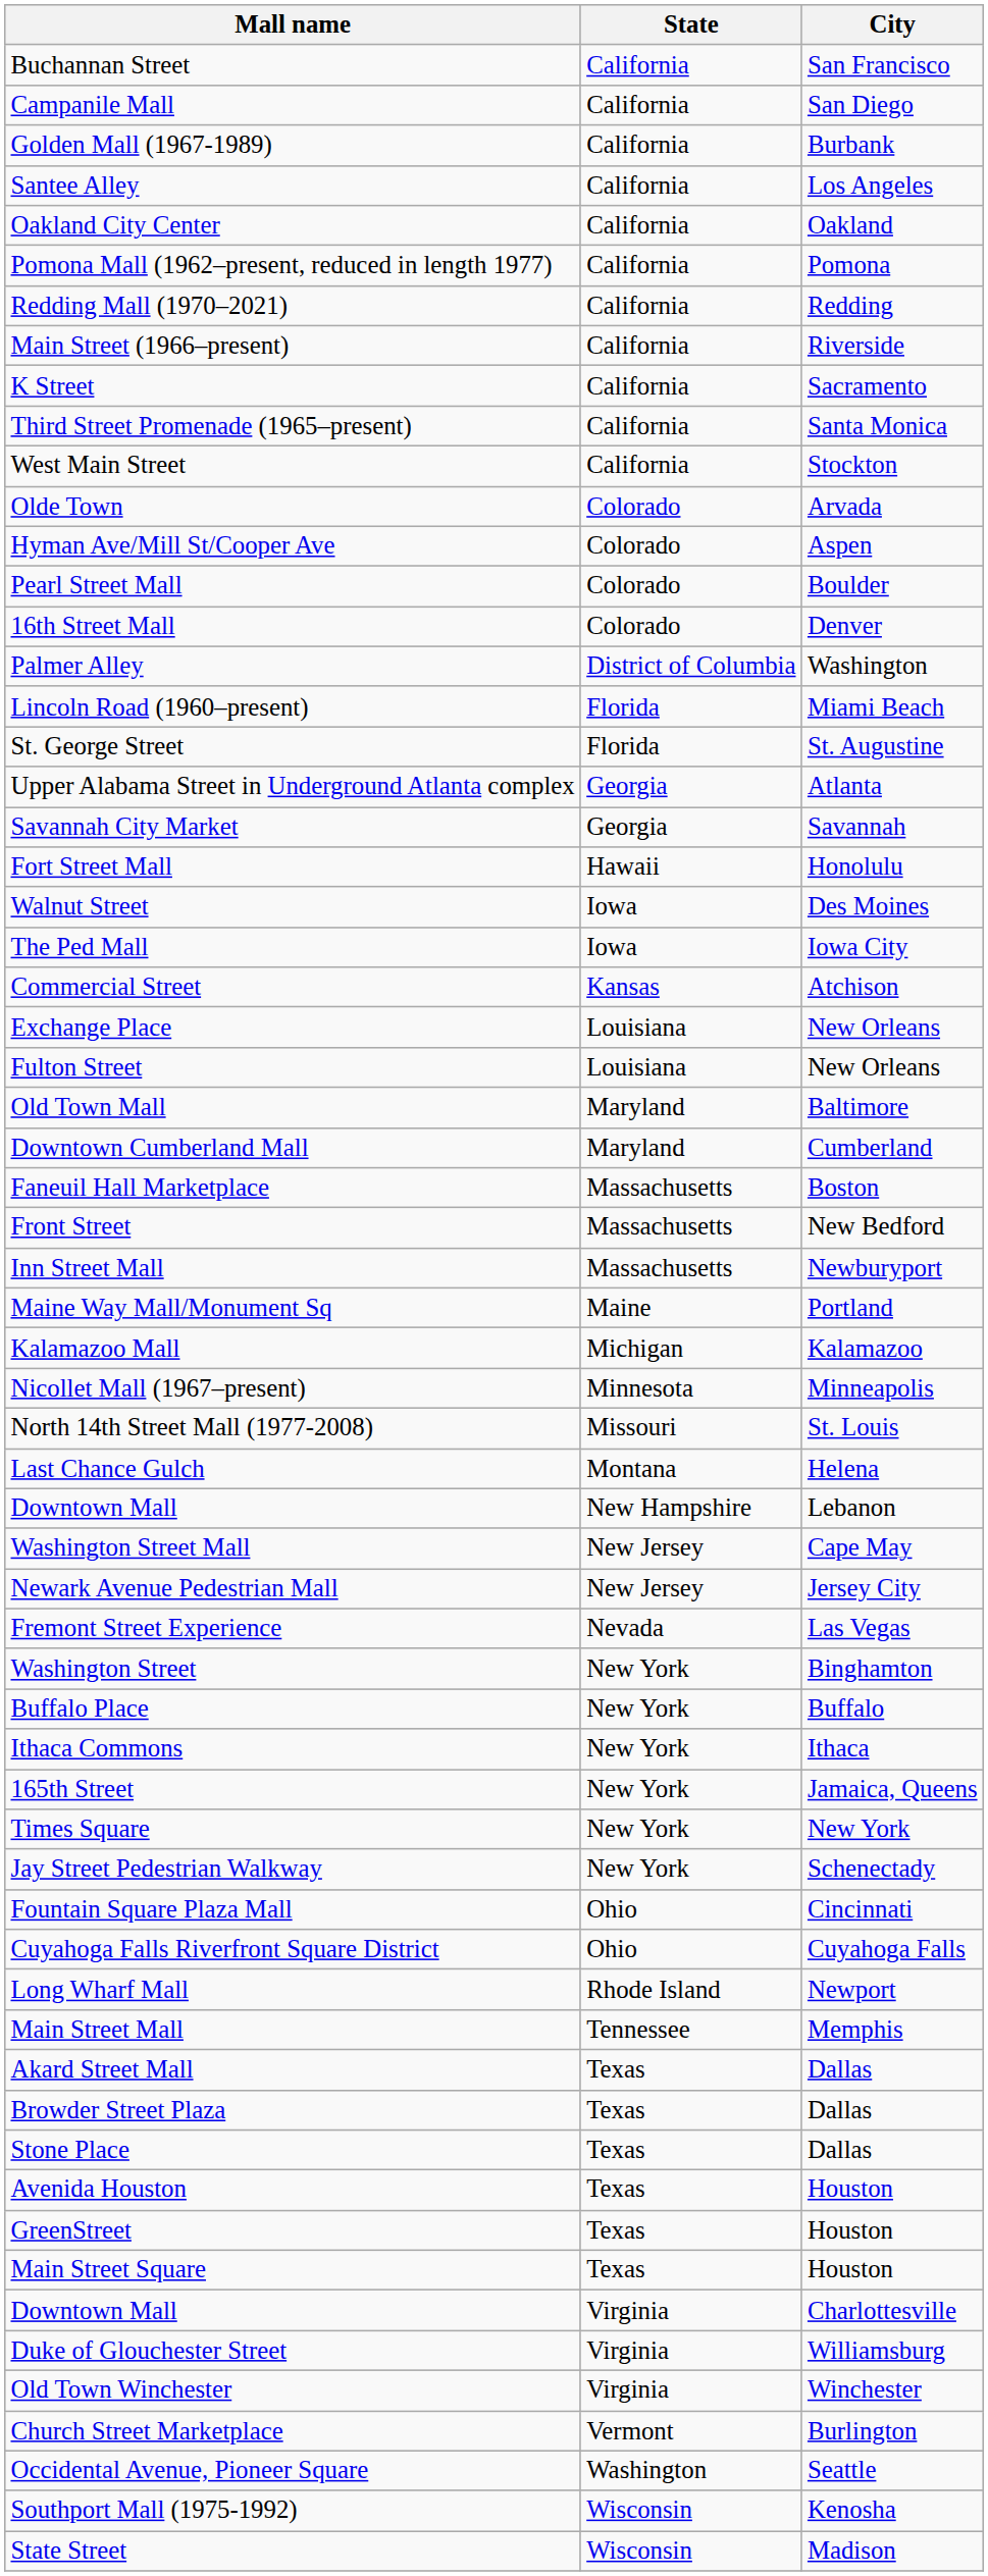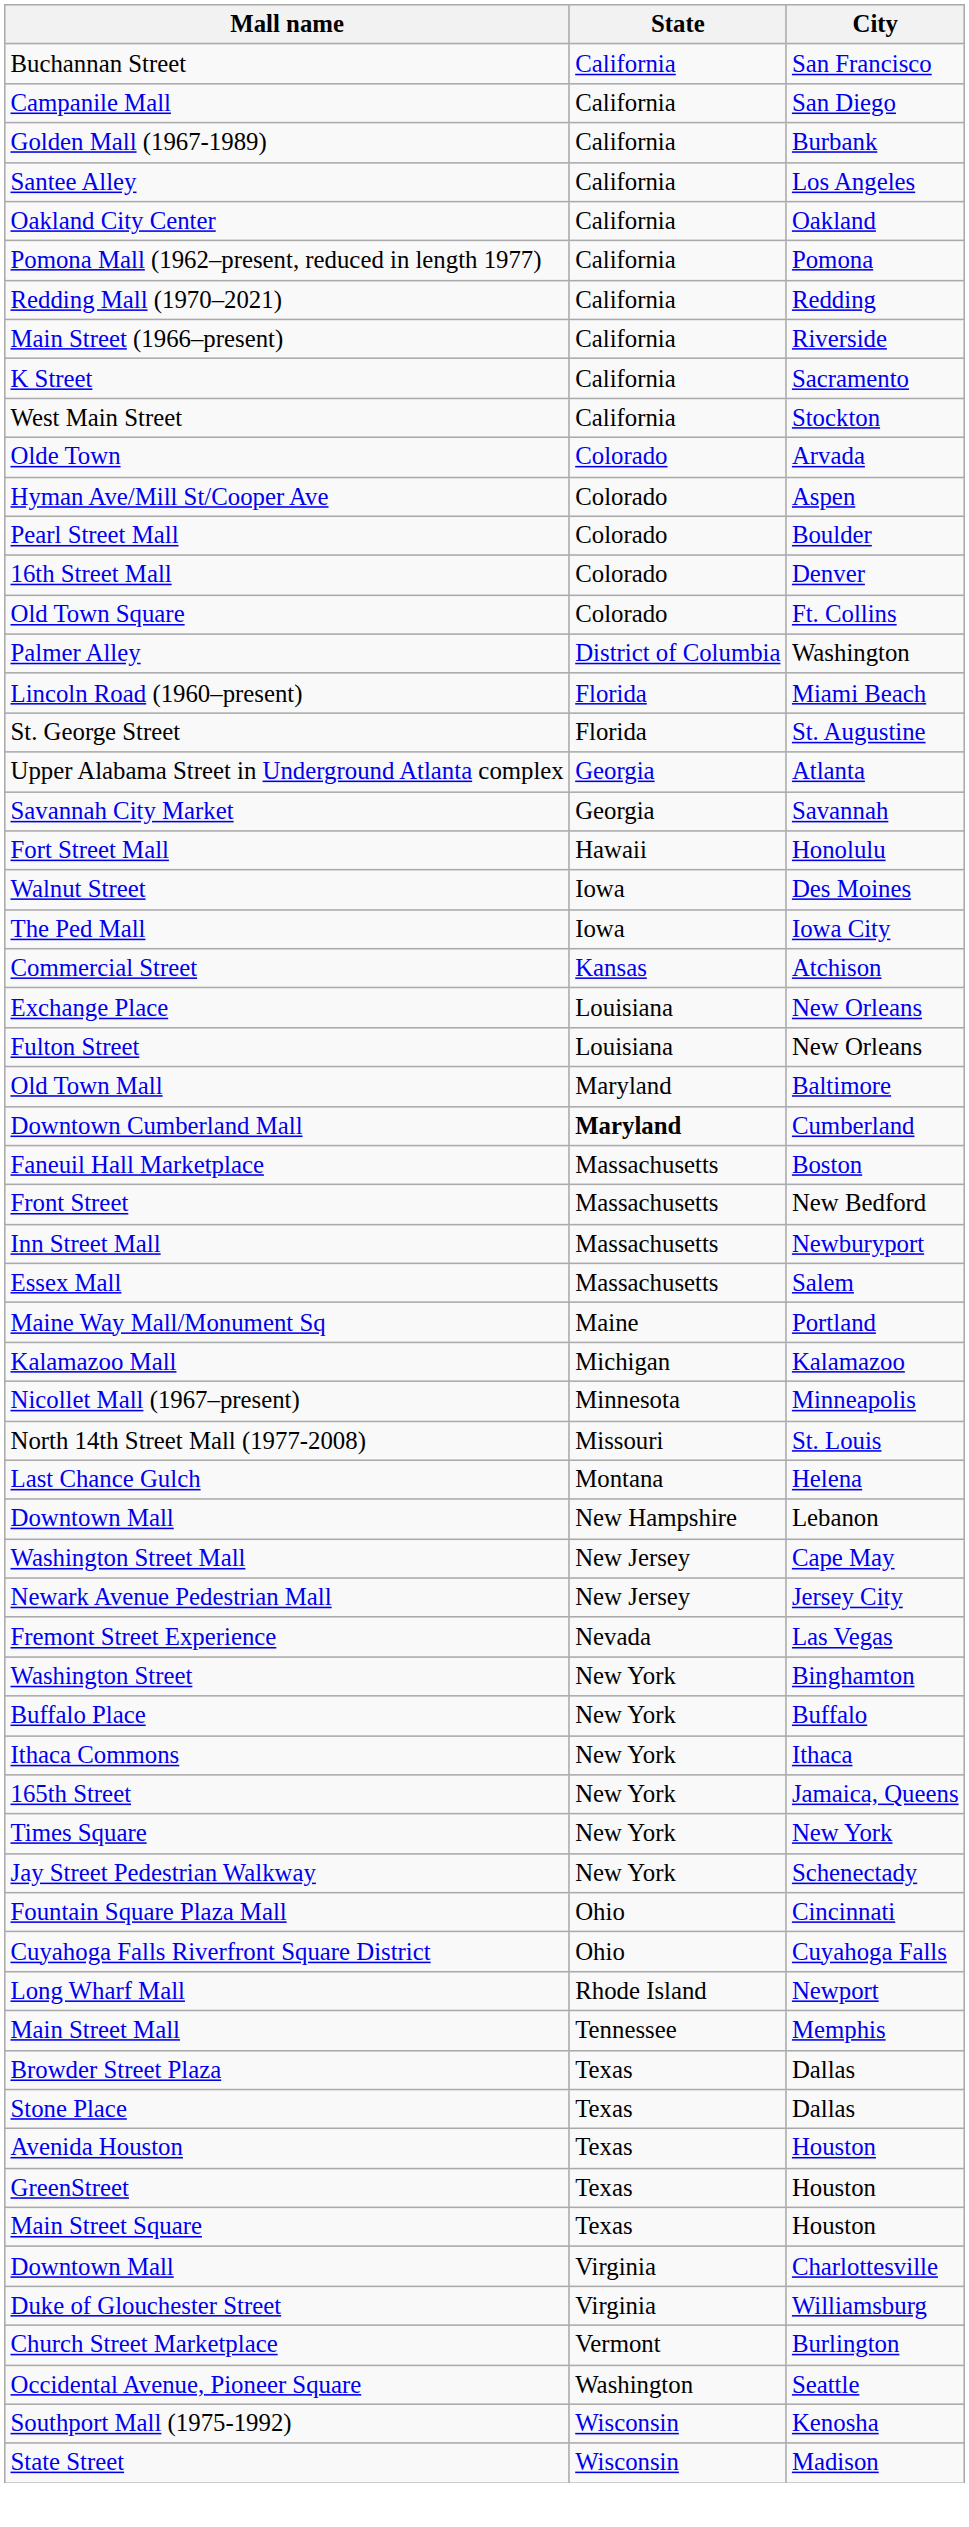- row: Third Street Promenade (1965–present) | California | Santa Monica
+ row: Old Town Square | Colorado | Ft. Collins
Downtown Cumberland Mall | State: normal -> bold
+ row: Essex Mall | Massachusetts | Salem
- row: Akard Street Mall | Texas | Dallas
- row: Old Town Winchester | Virginia | Winchester
